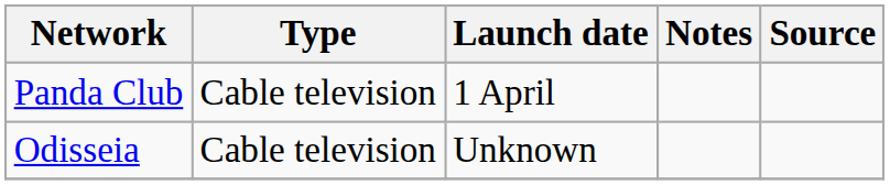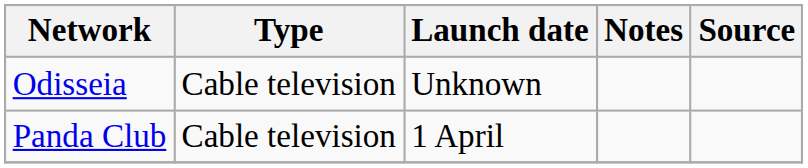rows swapped: Panda Club <-> Odisseia
